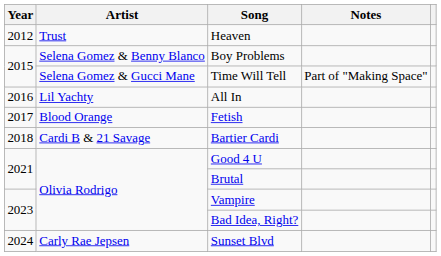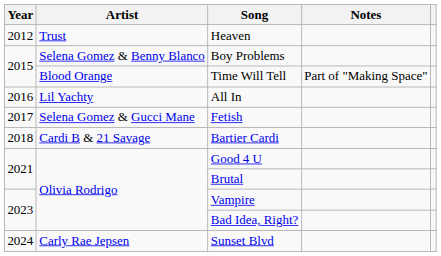Time Will Tell | Artist: Selena Gomez & Gucci Mane -> Blood Orange
Fetish | Artist: Blood Orange -> Selena Gomez & Gucci Mane
